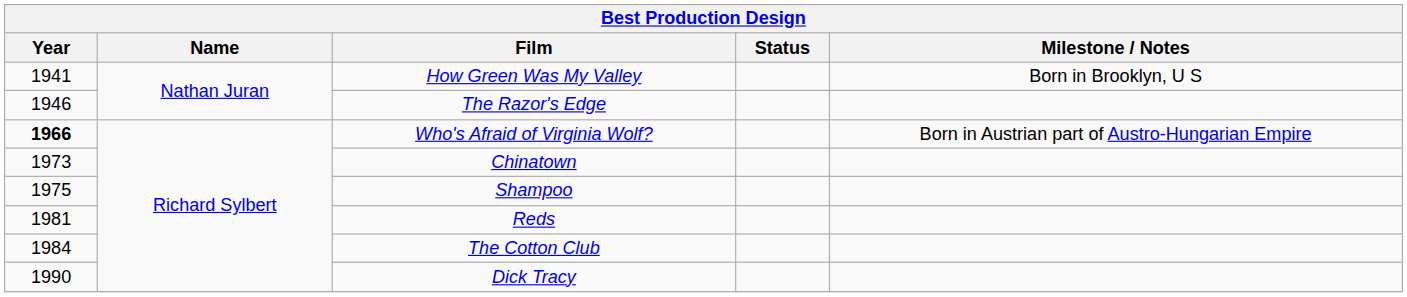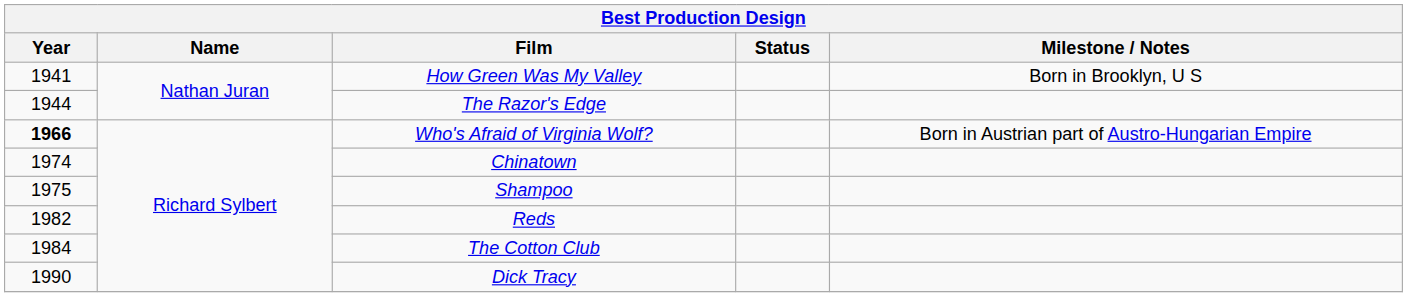The Razor's Edge | Year: 1946 -> 1944
Chinatown | Year: 1973 -> 1974
Reds | Year: 1981 -> 1982
